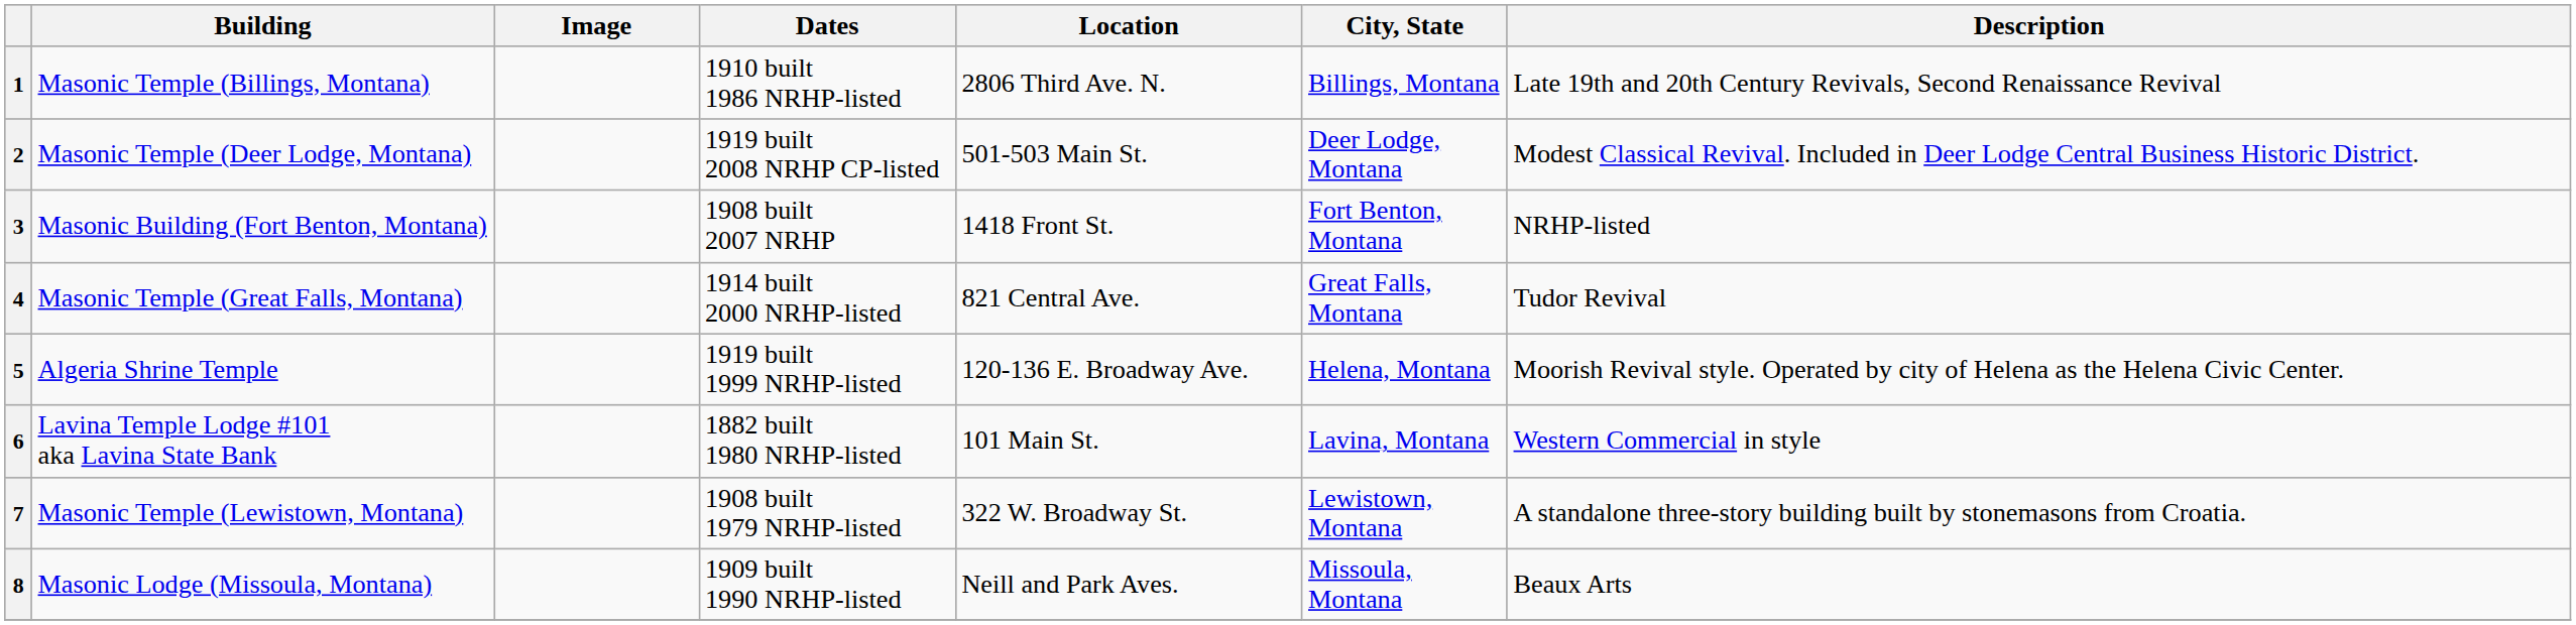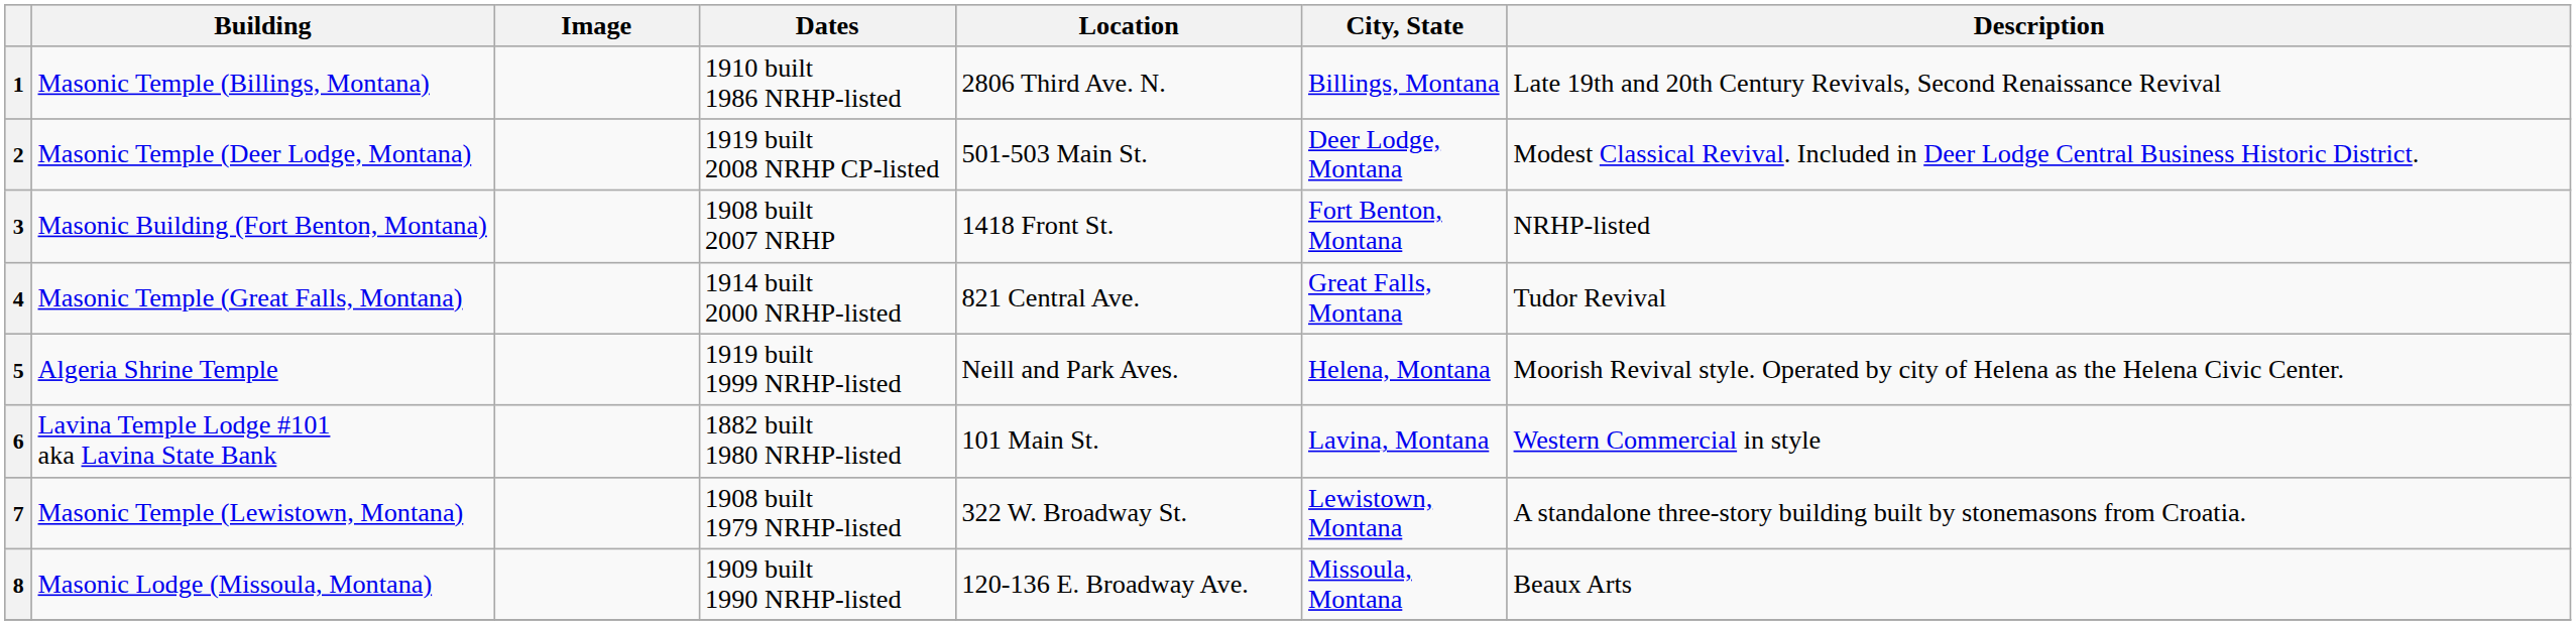5 | Location: 120-136 E. Broadway Ave. -> Neill and Park Aves.
8 | Location: Neill and Park Aves. -> 120-136 E. Broadway Ave.
